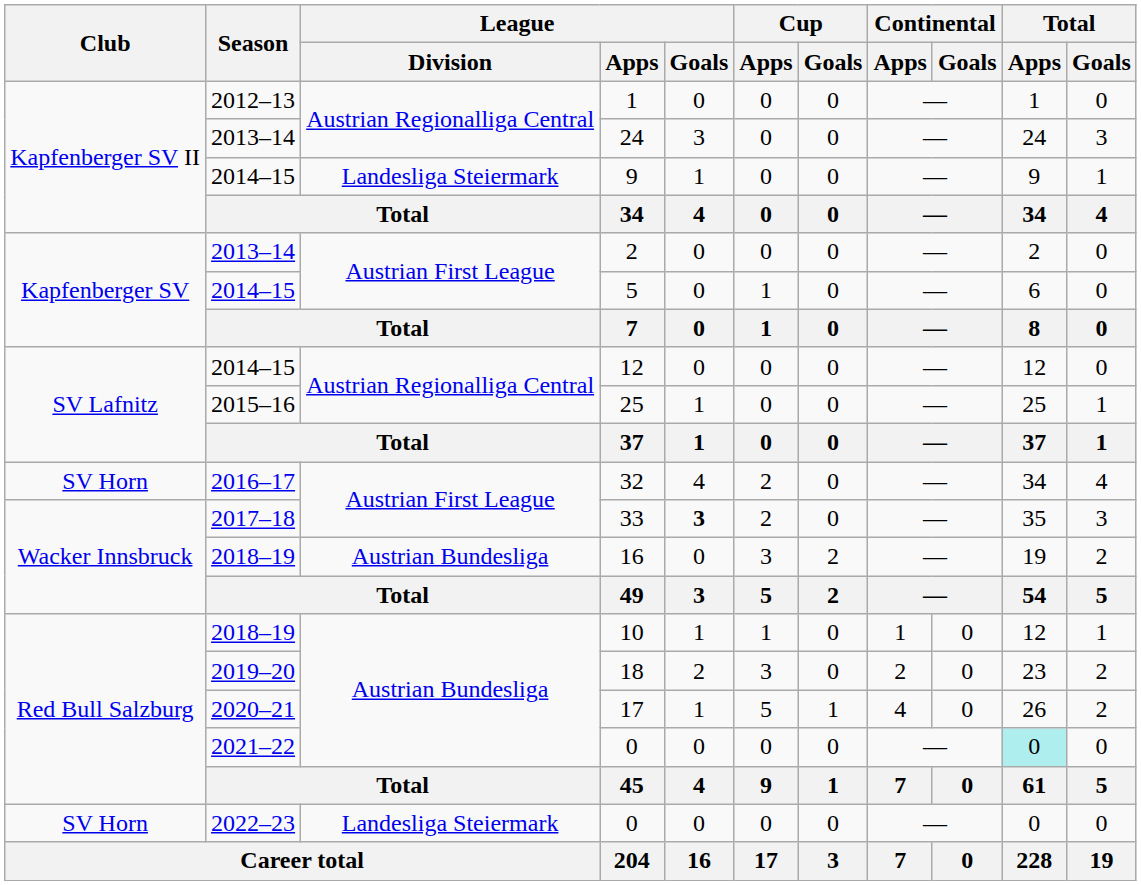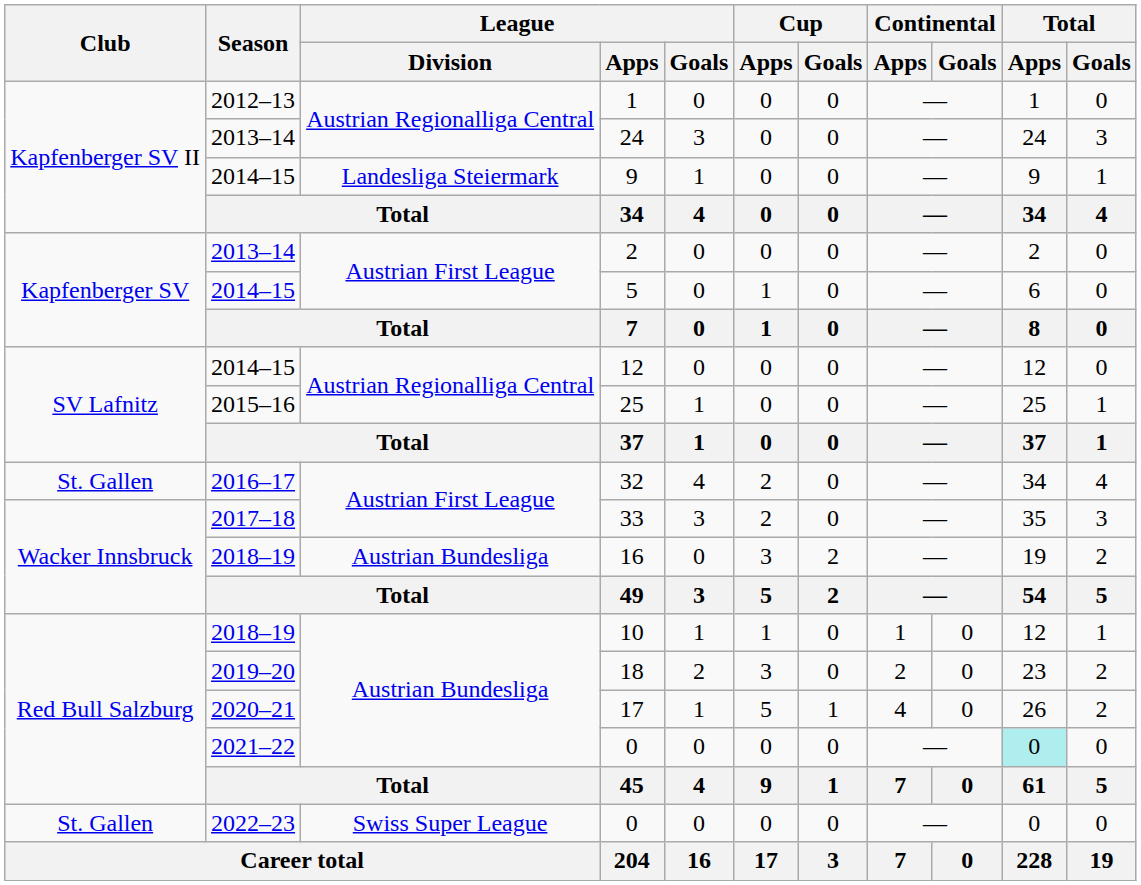32 | Club: SV Horn -> St. Gallen
33 | League / Goals: bold -> normal
2022–23 / 0 | Club: SV Horn -> St. Gallen
2022–23 / 0 | League / Division: Landesliga Steiermark -> Swiss Super League
